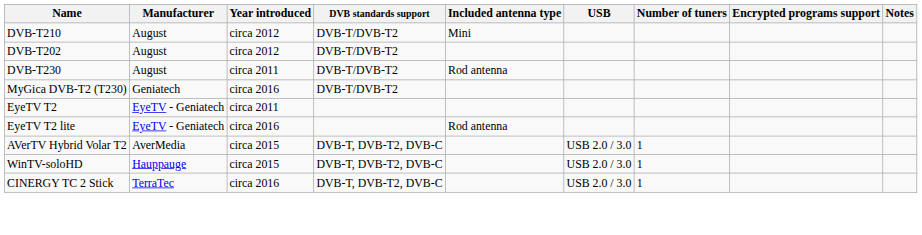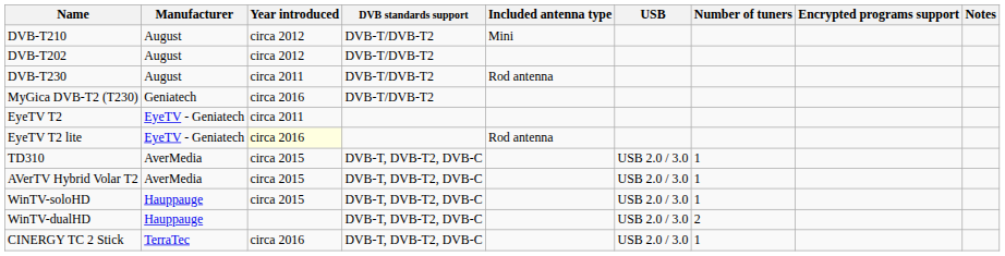EyeTV T2 lite | Year introduced: no background -> lightyellow background
+ row: TD310 | AverMedia | circa 2015 | DVB-T, DVB-T2, DVB-C | USB 2.0 / 3.0 | 1
+ row: WinTV-dualHD | Hauppauge | DVB-T, DVB-T2, DVB-C | USB 2.0 / 3.0 | 2
